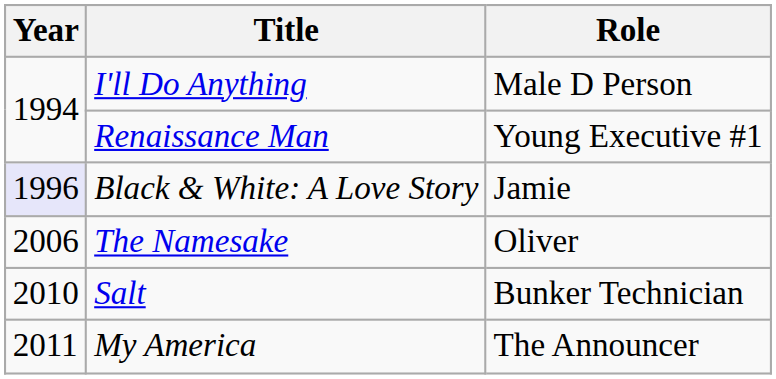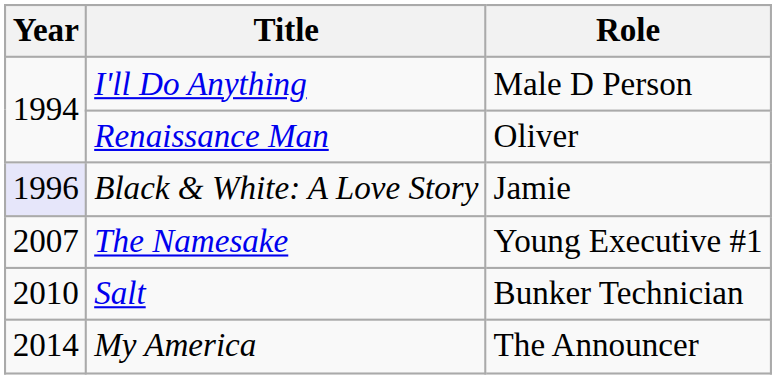Renaissance Man | Role: Young Executive #1 -> Oliver
The Namesake | Year: 2006 -> 2007
The Namesake | Role: Oliver -> Young Executive #1
My America | Year: 2011 -> 2014
